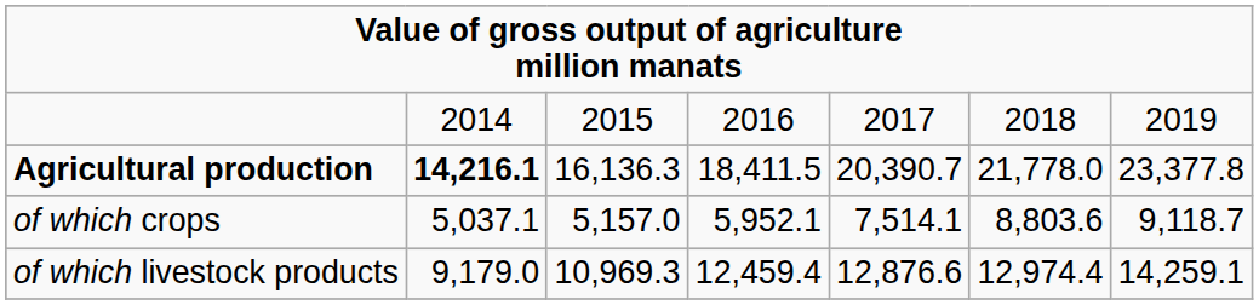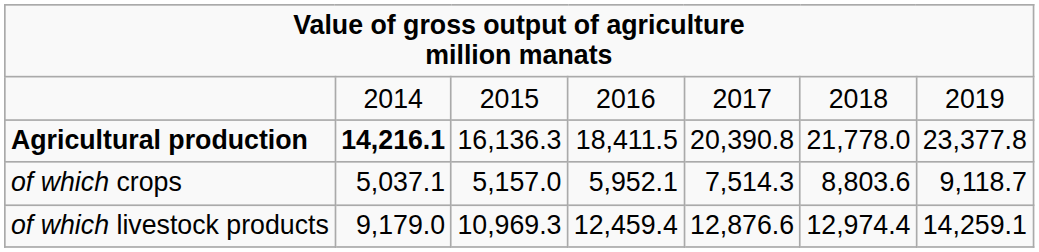Agricultural production | column 5: 20,390.7 -> 20,390.8
of which crops | column 5: 7,514.1 -> 7,514.3
